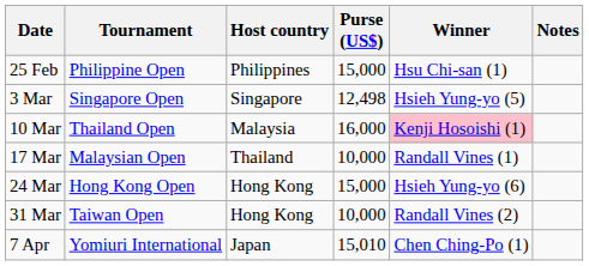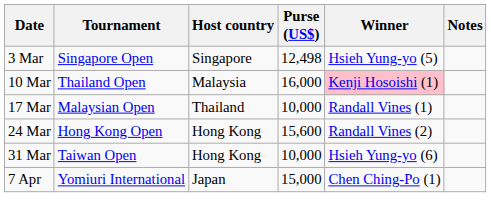- row: 25 Feb | Philippine Open | Philippines | 15,000 | Hsu Chi-san (1)
24 Mar | Purse (US$): 15,000 -> 15,600
24 Mar | Winner: Hsieh Yung-yo (6) -> Randall Vines (2)
31 Mar | Winner: Randall Vines (2) -> Hsieh Yung-yo (6)
7 Apr | Purse (US$): 15,010 -> 15,000
